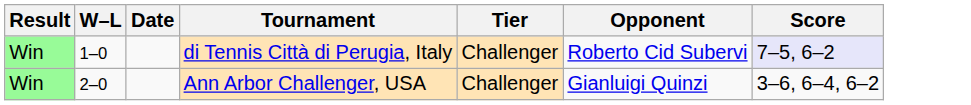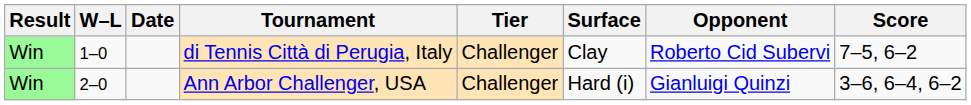+ column: Surface | Clay | Hard (i)
di Tennis Città di Perugia, Italy | Score: lavender background -> no background
